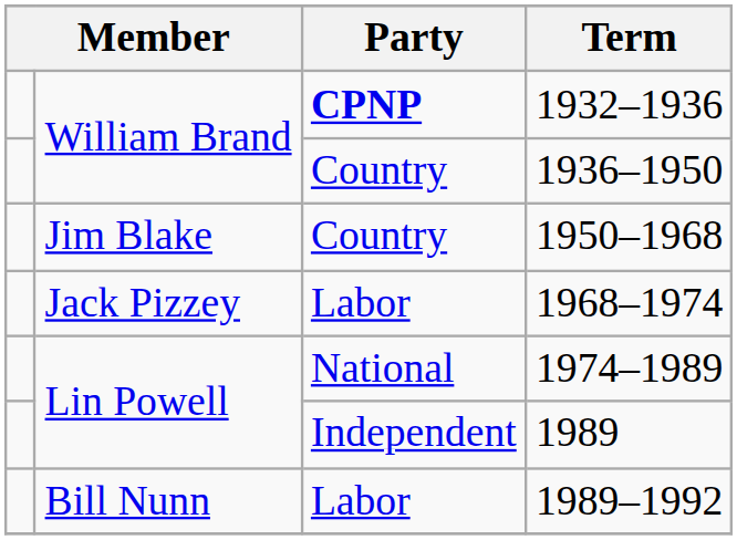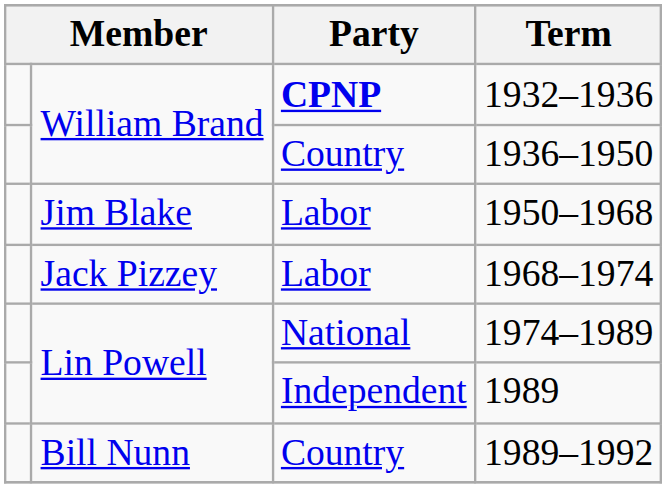1950–1968 | Party: Country -> Labor
1989–1992 | Party: Labor -> Country
